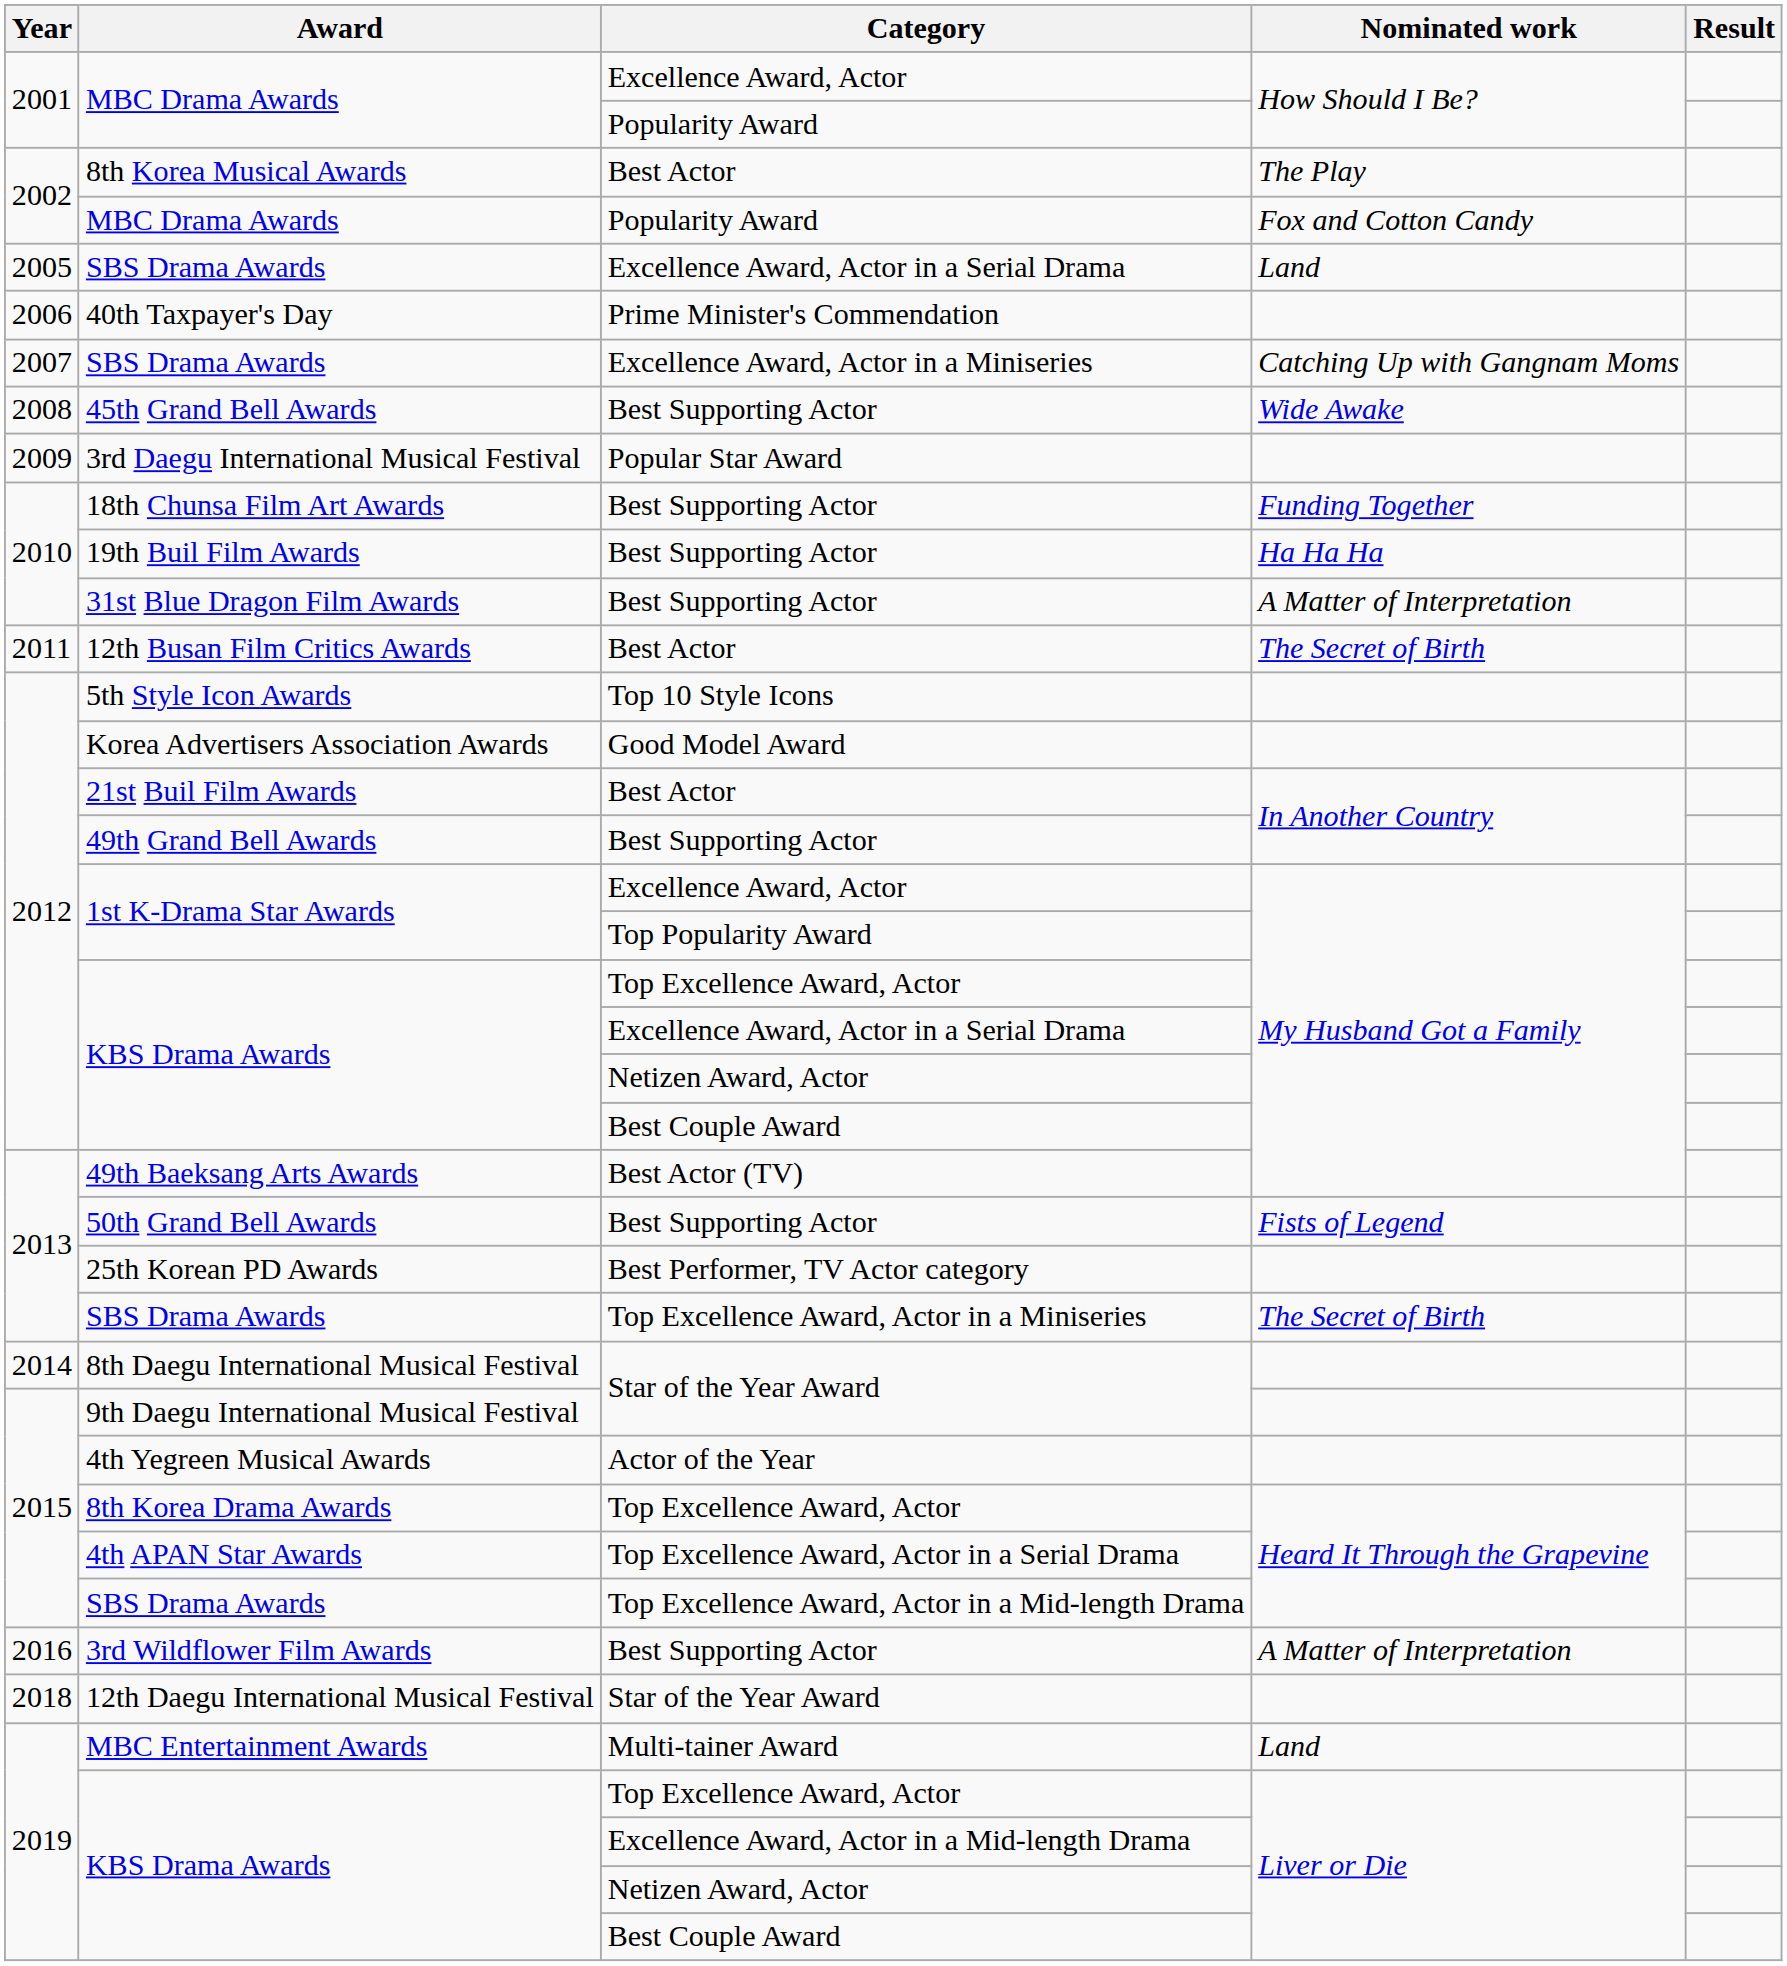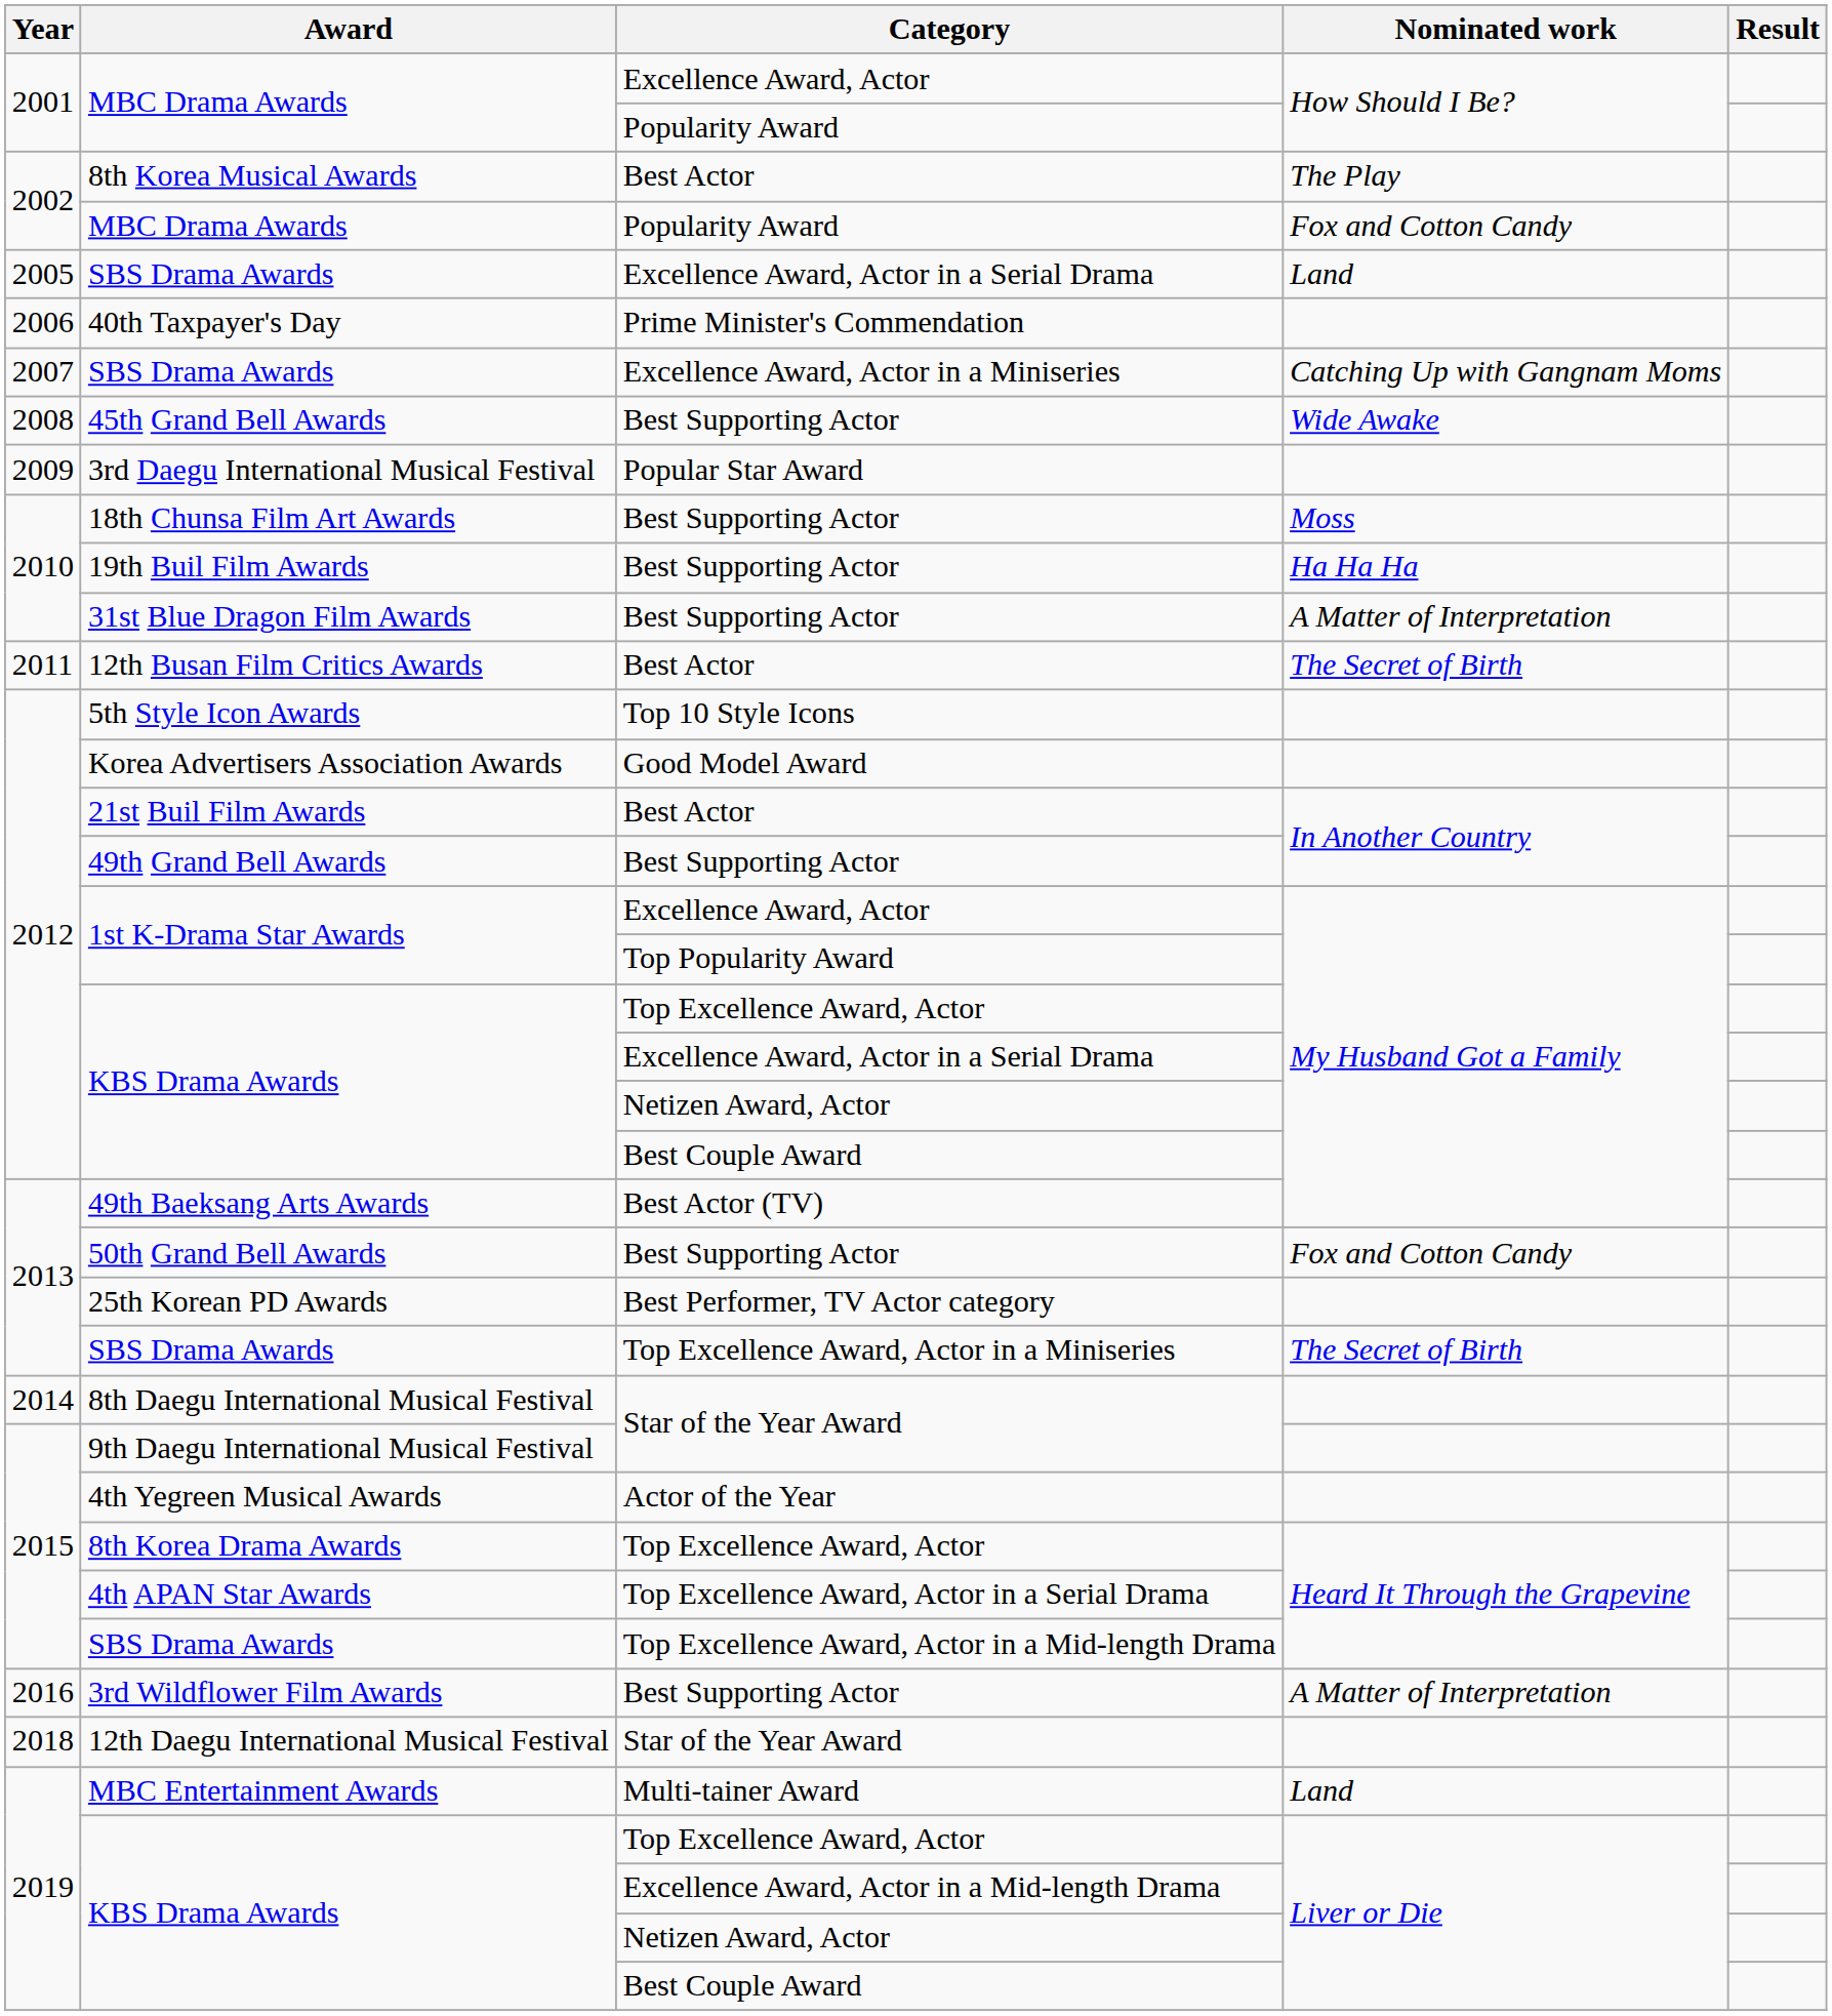18th Chunsa Film Art Awards | Nominated work: Funding Together -> Moss
50th Grand Bell Awards | Nominated work: Fists of Legend -> Fox and Cotton Candy
